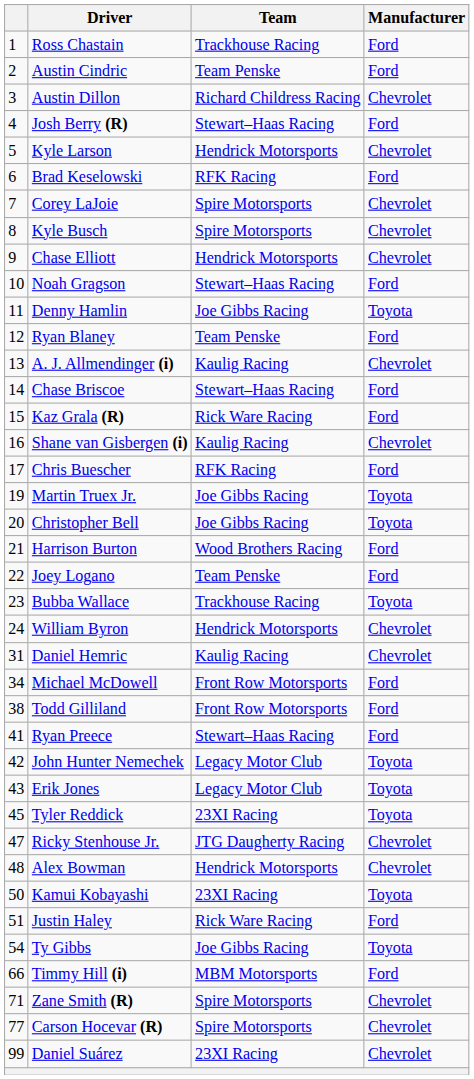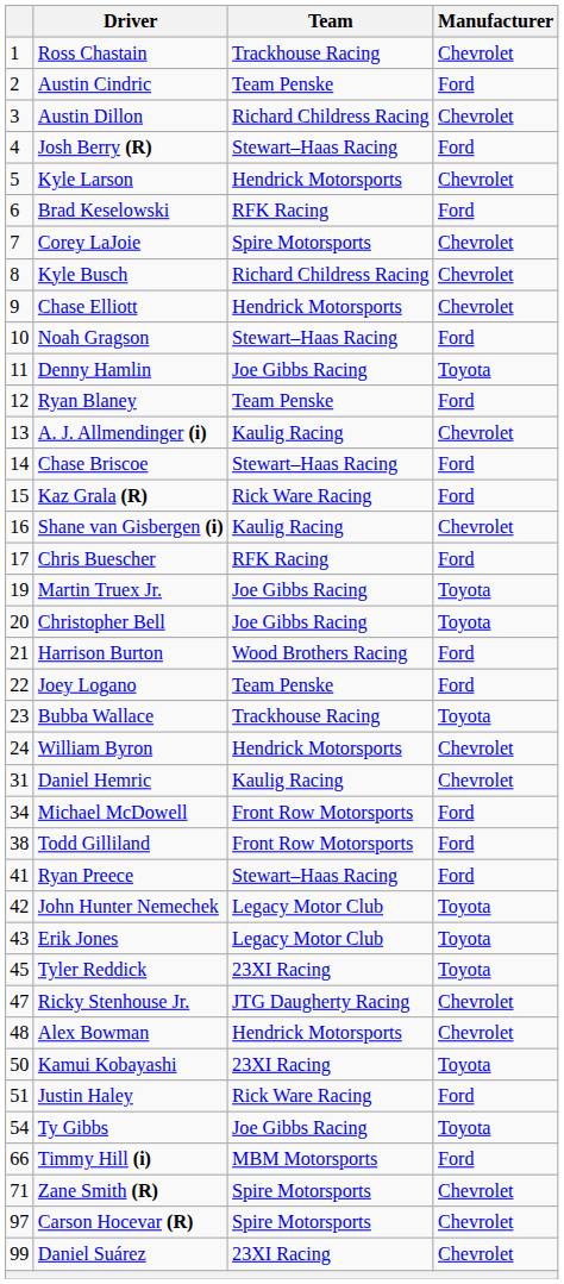Ross Chastain | Manufacturer: Ford -> Chevrolet
Kyle Busch | Team: Spire Motorsports -> Richard Childress Racing
Carson Hocevar (R) | column 1: 77 -> 97
